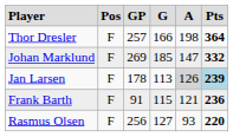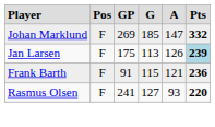- row: Thor Dresler | F | 257 | 166 | 198 | 364
Jan Larsen | column 3: 178 -> 175
Jan Larsen | column 5: lightgrey background -> no background
Rasmus Olsen | column 3: 256 -> 241
